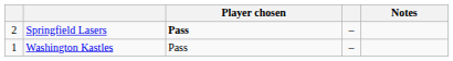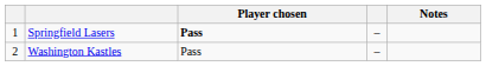Springfield Lasers | column 1: 2 -> 1
Washington Kastles | column 1: 1 -> 2
